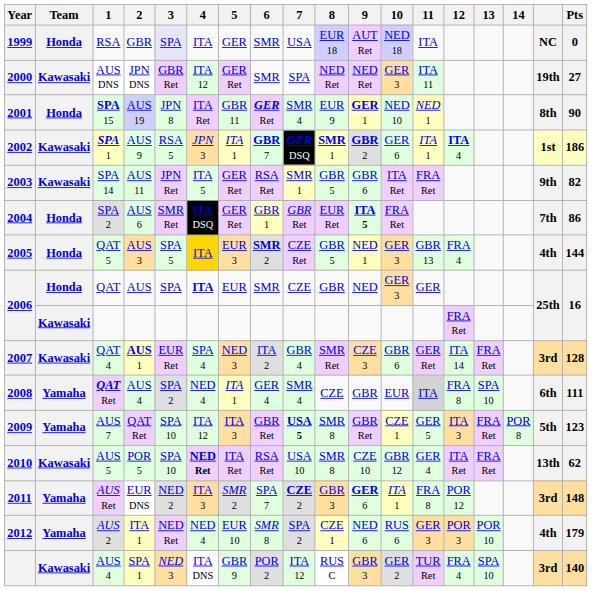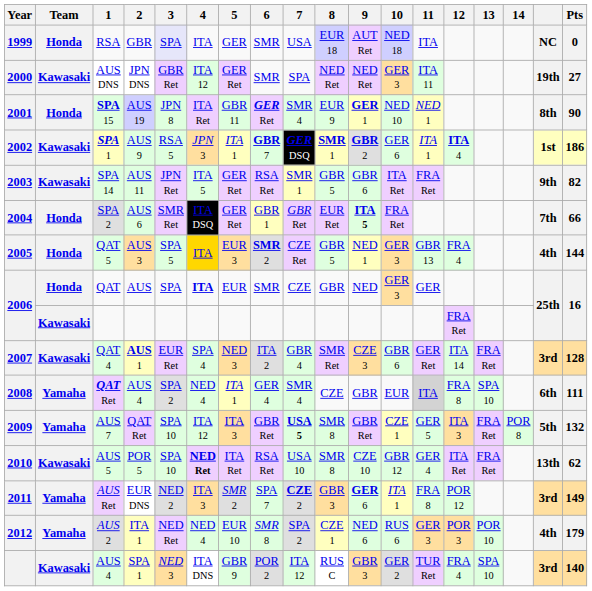2004 | Pts: 86 -> 66
2009 | Pts: 123 -> 132
2011 | Pts: 148 -> 149
